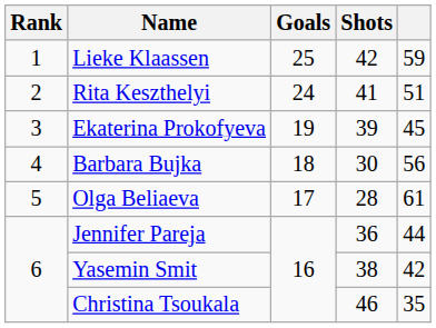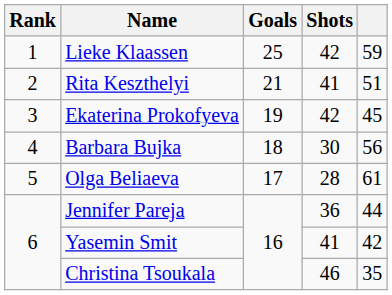Rita Keszthelyi | Goals: 24 -> 21
Ekaterina Prokofyeva | Shots: 39 -> 42
Yasemin Smit | Shots: 38 -> 41
